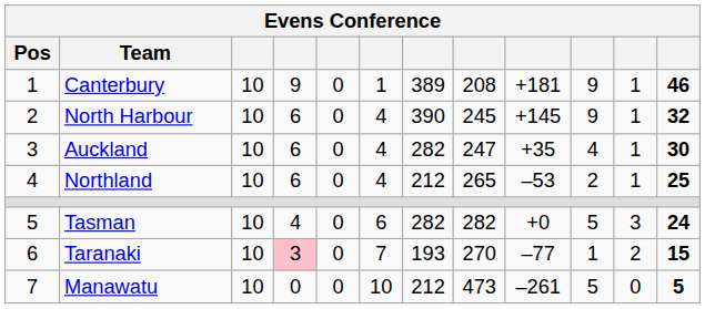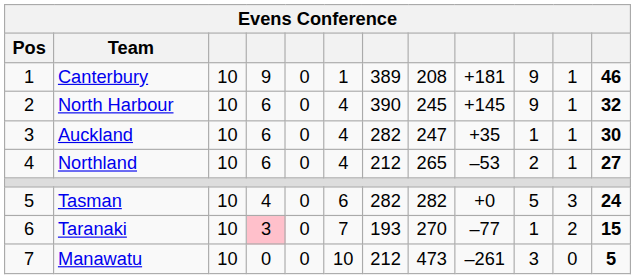Auckland | column 10: 4 -> 1
Northland | column 12: 25 -> 27
Manawatu | column 10: 5 -> 3
